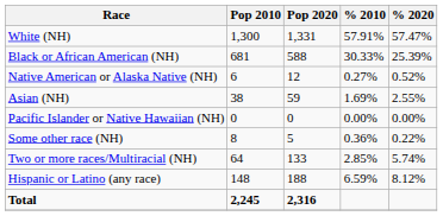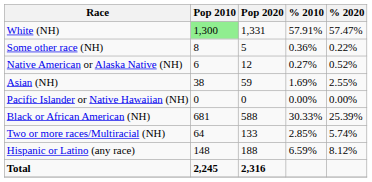White (NH) | Pop 2010: no background -> lightgreen background
rows swapped: Black or African American (NH) <-> Some other race (NH)
